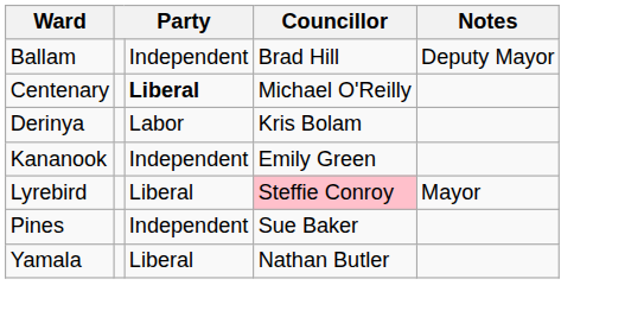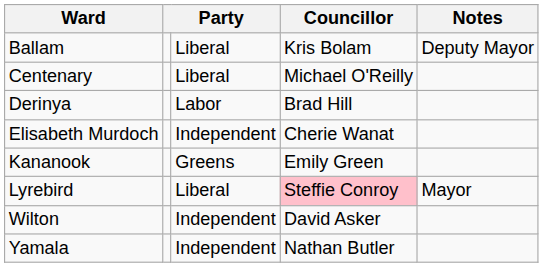Ballam | column 3: Independent -> Liberal
Ballam | Councillor: Brad Hill -> Kris Bolam
Centenary | column 3: bold -> normal
Derinya | Councillor: Kris Bolam -> Brad Hill
+ row: Elisabeth Murdoch | Independent | Cherie Wanat
Kananook | column 3: Independent -> Greens
- row: Pines | Independent | Sue Baker
+ row: Wilton | Independent | David Asker
Yamala | column 3: Liberal -> Independent
